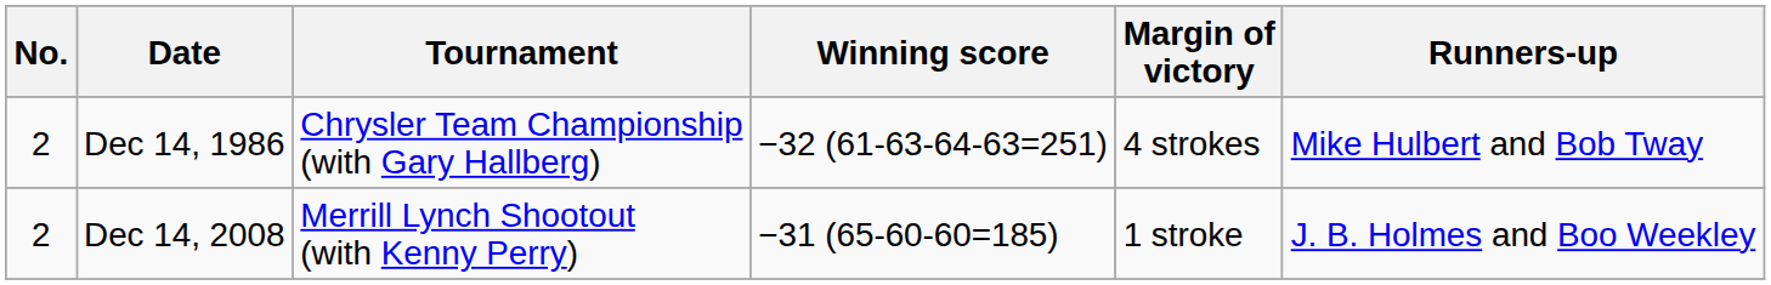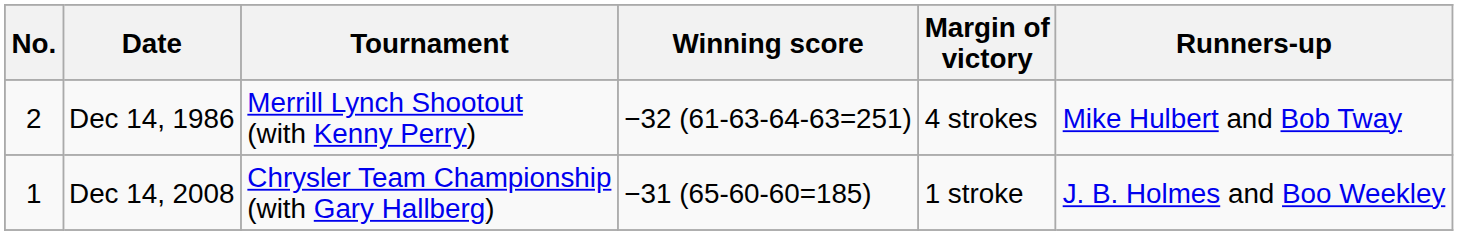Dec 14, 1986 | Tournament: Chrysler Team Championship (with Gary Hallberg) -> Merrill Lynch Shootout (with Kenny Perry)
Dec 14, 2008 | No.: 2 -> 1
Dec 14, 2008 | Tournament: Merrill Lynch Shootout (with Kenny Perry) -> Chrysler Team Championship (with Gary Hallberg)
